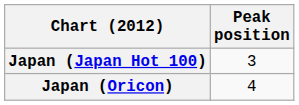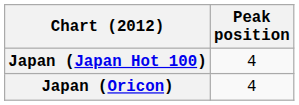Japan (Japan Hot 100) | Peak position: 3 -> 4
